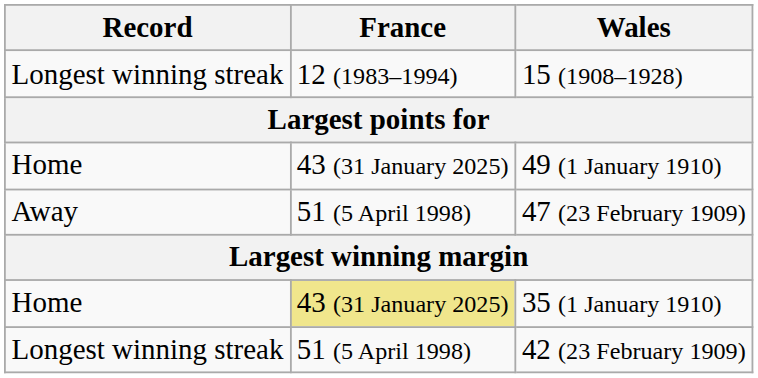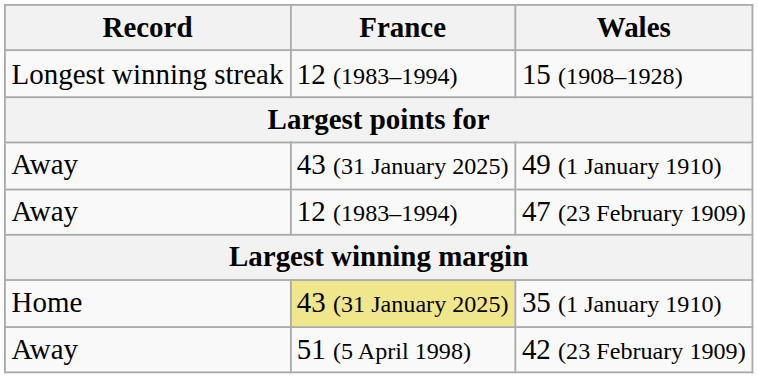49 (1 January 1910) | Record: Home -> Away
47 (23 February 1909) | France: 51 (5 April 1998) -> 12 (1983–1994)
42 (23 February 1909) | Record: Longest winning streak -> Away
